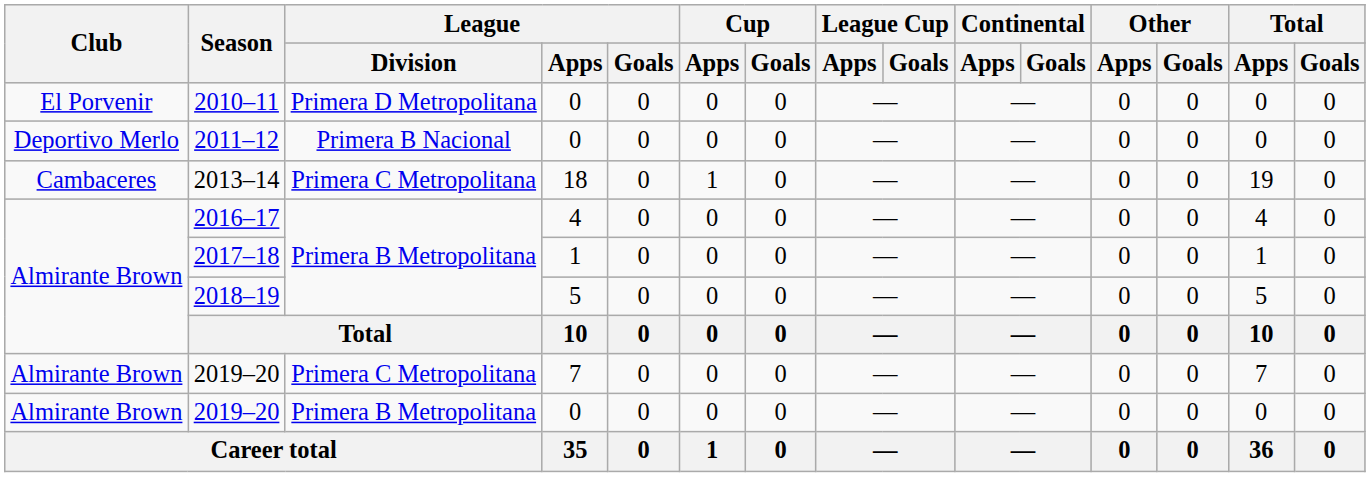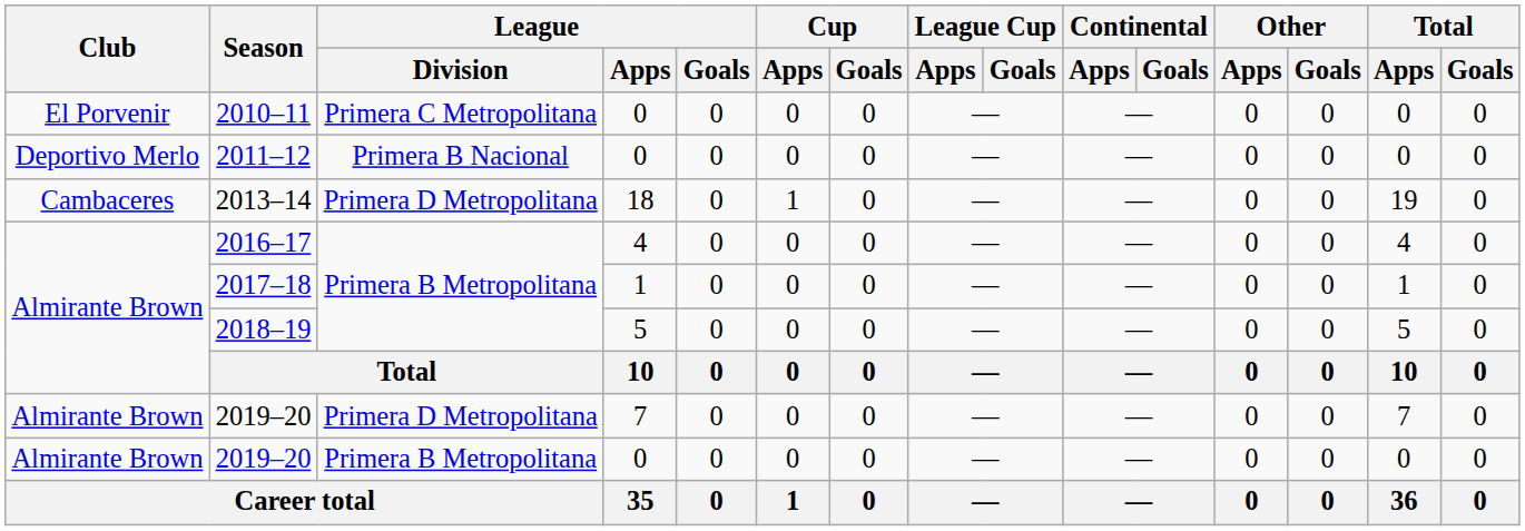2010–11 | League / Division: Primera D Metropolitana -> Primera C Metropolitana
2013–14 | League / Division: Primera C Metropolitana -> Primera D Metropolitana
2019–20 / 7 | League / Division: Primera C Metropolitana -> Primera D Metropolitana
